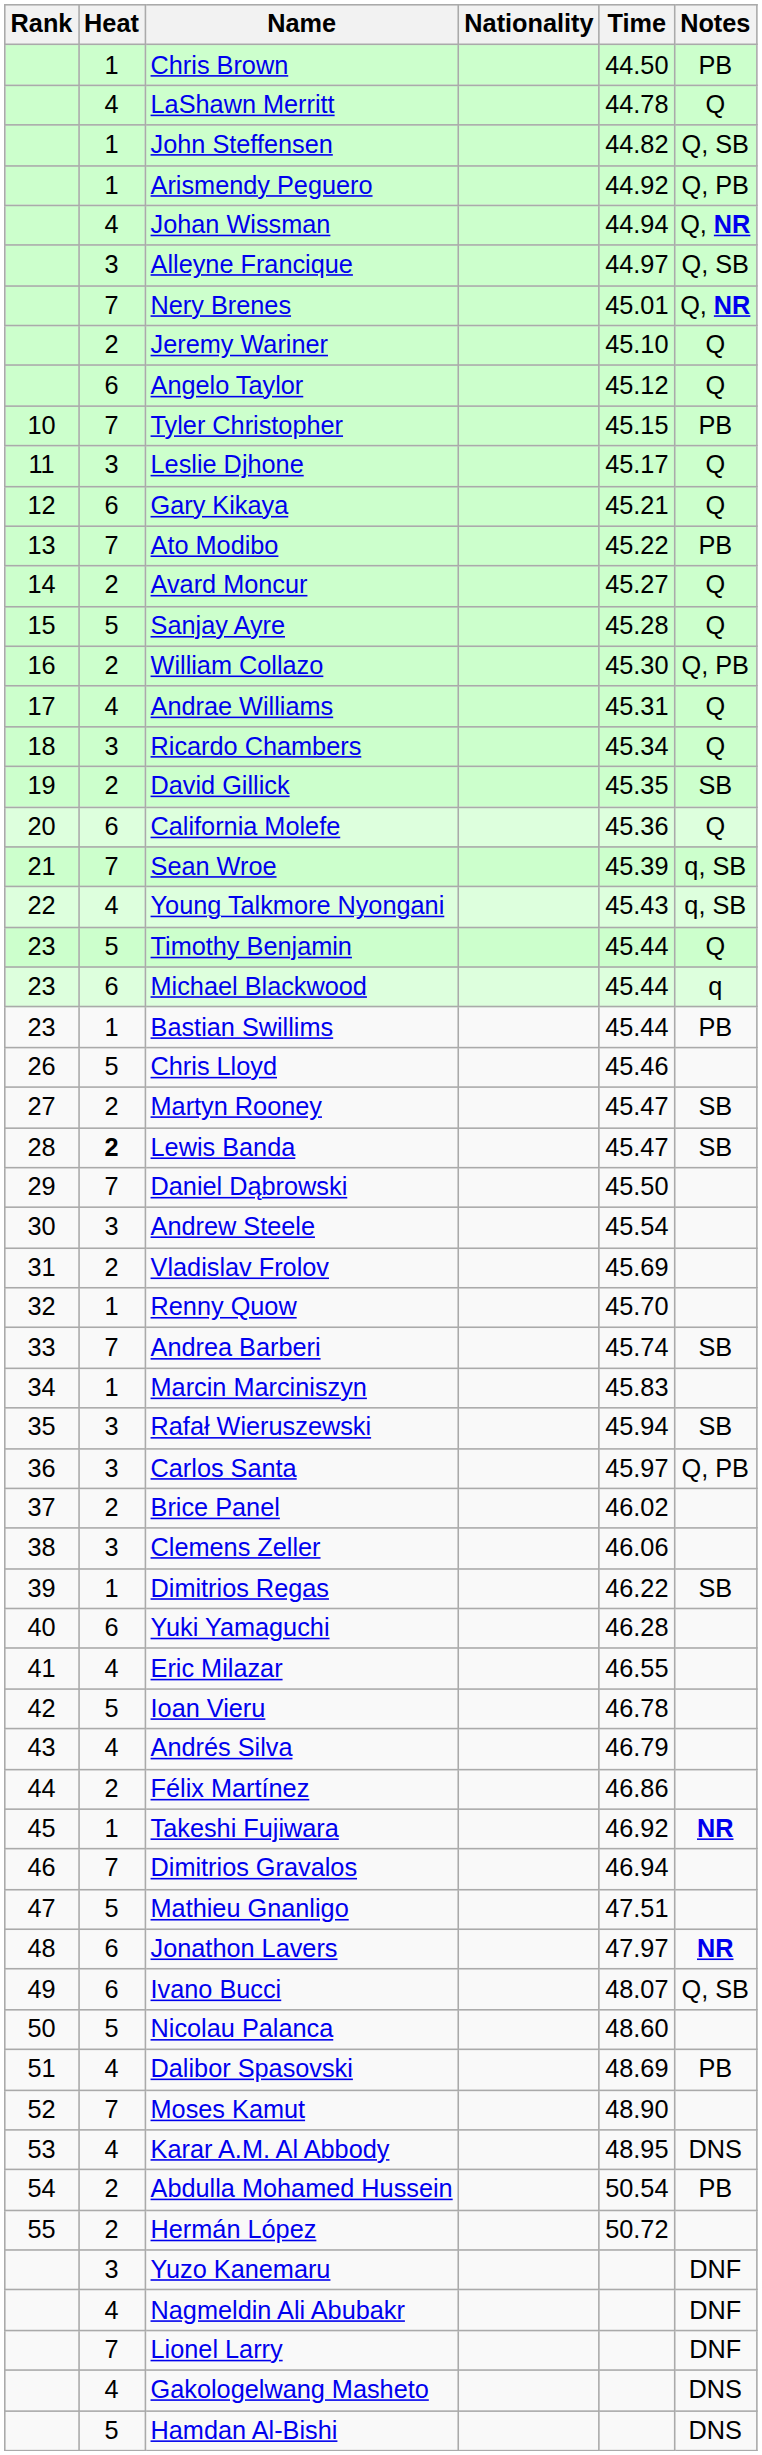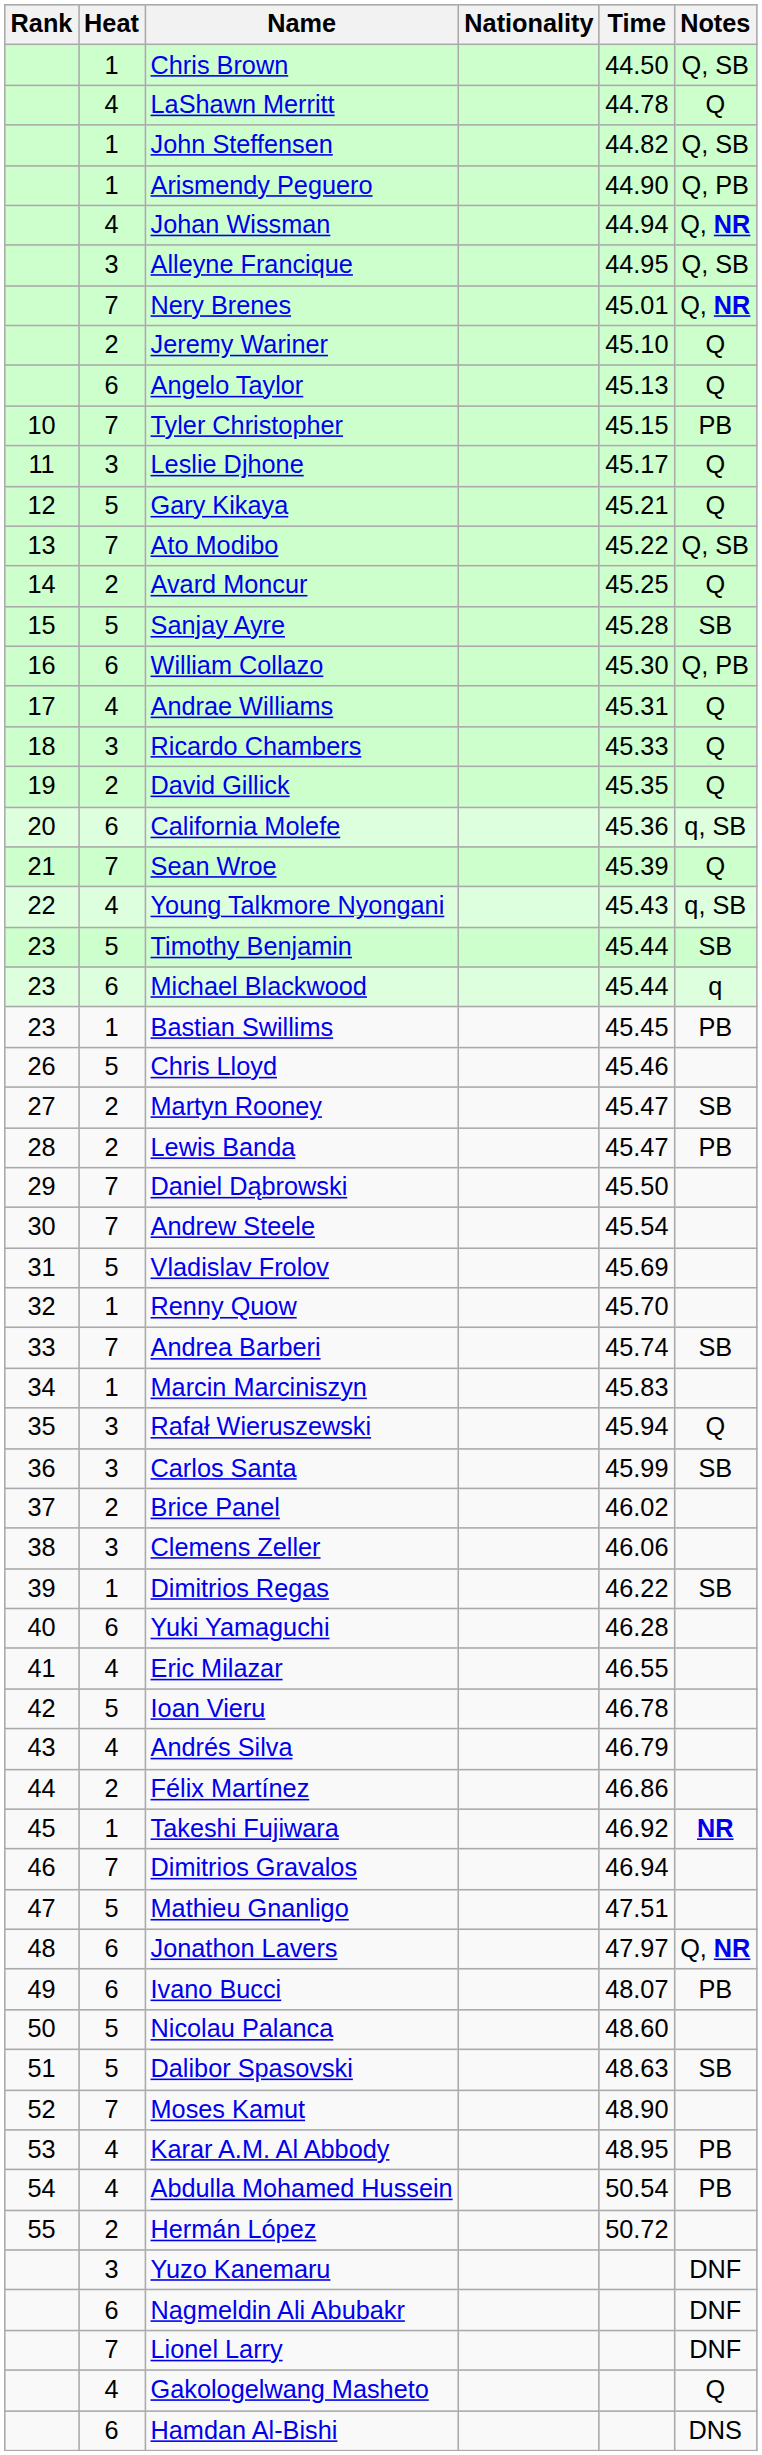Chris Brown | Notes: PB -> Q, SB
Arismendy Peguero | Time: 44.92 -> 44.90
Alleyne Francique | Time: 44.97 -> 44.95
Angelo Taylor | Time: 45.12 -> 45.13
Gary Kikaya | Heat: 6 -> 5
Ato Modibo | Notes: PB -> Q, SB
Avard Moncur | Time: 45.27 -> 45.25
Sanjay Ayre | Notes: Q -> SB
William Collazo | Heat: 2 -> 6
Ricardo Chambers | Time: 45.34 -> 45.33
David Gillick | Notes: SB -> Q
California Molefe | Notes: Q -> q, SB
Sean Wroe | Notes: q, SB -> Q
Timothy Benjamin | Notes: Q -> SB
Bastian Swillims | Time: 45.44 -> 45.45
Lewis Banda | Heat: bold -> normal
Lewis Banda | Notes: SB -> PB
Andrew Steele | Heat: 3 -> 7
Vladislav Frolov | Heat: 2 -> 5
Rafał Wieruszewski | Notes: SB -> Q
Carlos Santa | Time: 45.97 -> 45.99
Carlos Santa | Notes: Q, PB -> SB
Jonathon Lavers | Notes: NR -> Q, NR
Ivano Bucci | Notes: Q, SB -> PB
Dalibor Spasovski | Heat: 4 -> 5
Dalibor Spasovski | Time: 48.69 -> 48.63
Dalibor Spasovski | Notes: PB -> SB
Karar A.M. Al Abbody | Notes: DNS -> PB
Abdulla Mohamed Hussein | Heat: 2 -> 4
Nagmeldin Ali Abubakr | Heat: 4 -> 6
Gakologelwang Masheto | Notes: DNS -> Q
Hamdan Al-Bishi | Heat: 5 -> 6
